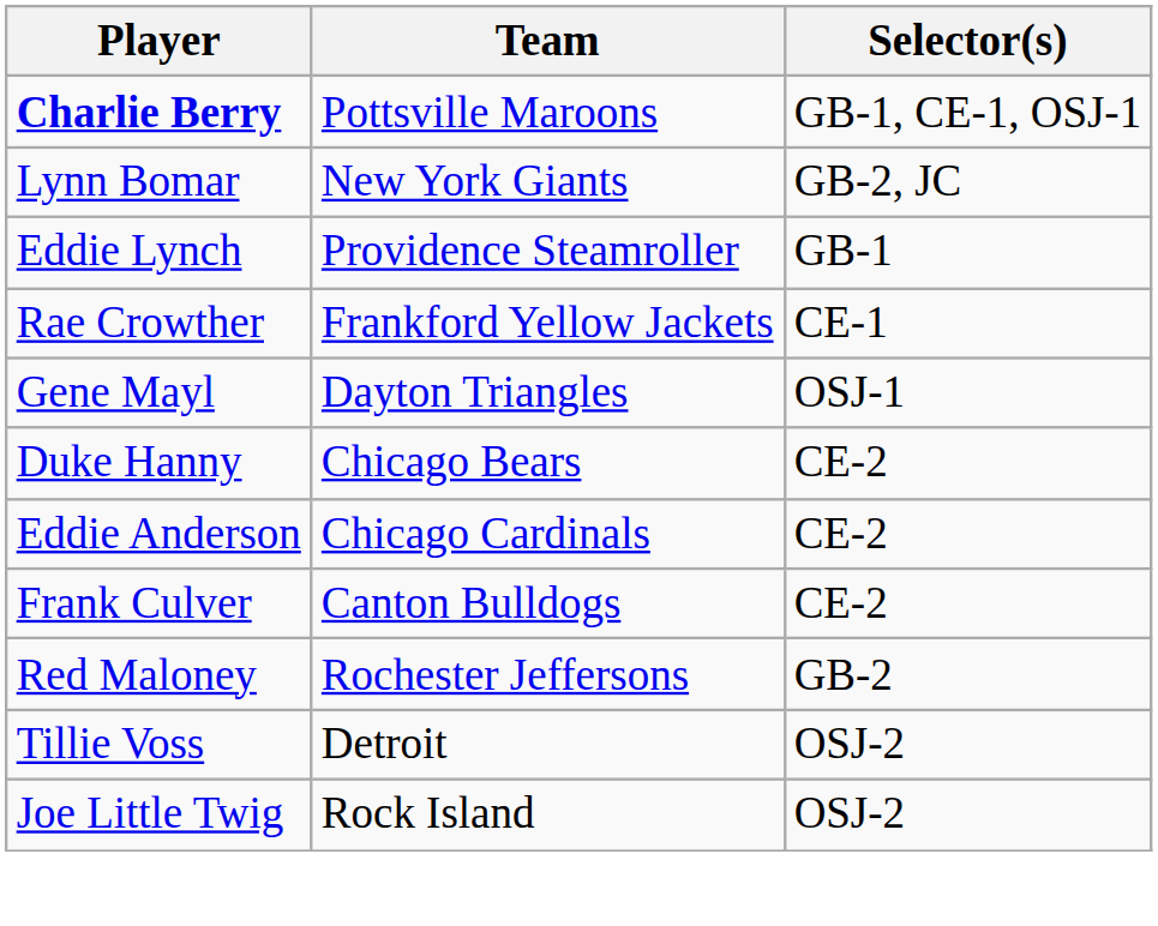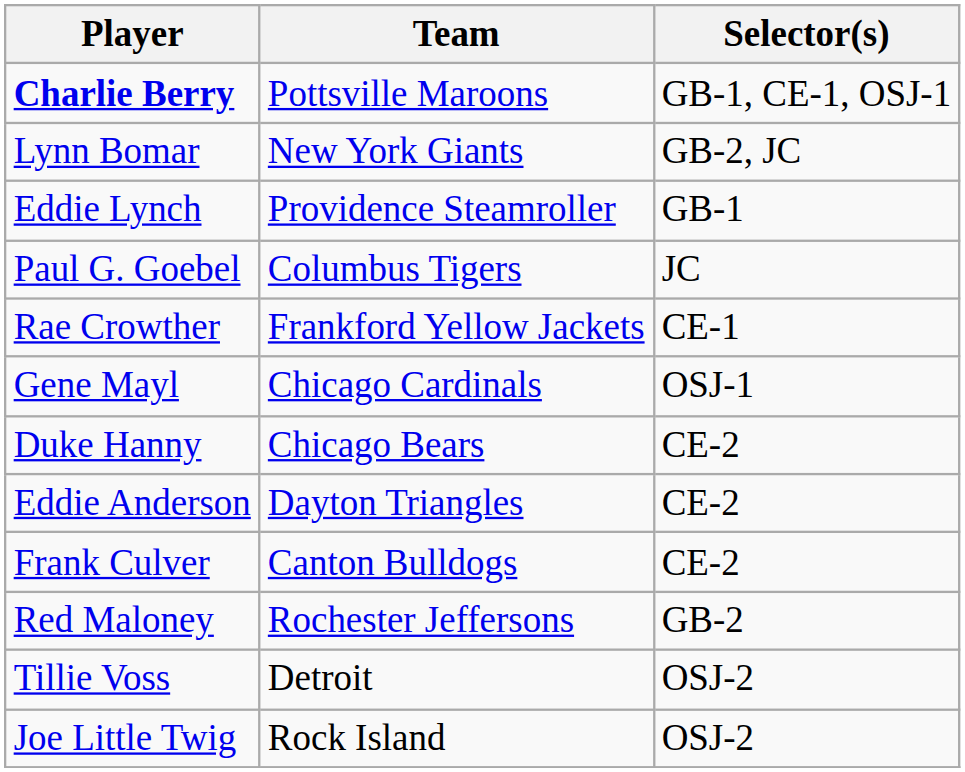+ row: Paul G. Goebel | Columbus Tigers | JC
Gene Mayl | Team: Dayton Triangles -> Chicago Cardinals
Eddie Anderson | Team: Chicago Cardinals -> Dayton Triangles
